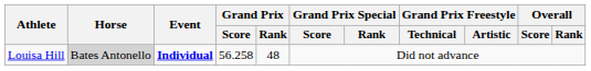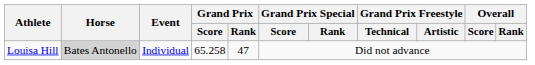Louisa Hill | Event: bold -> normal
Louisa Hill | Grand Prix / Score: 56.258 -> 65.258
Louisa Hill | Grand Prix / Rank: 48 -> 47
